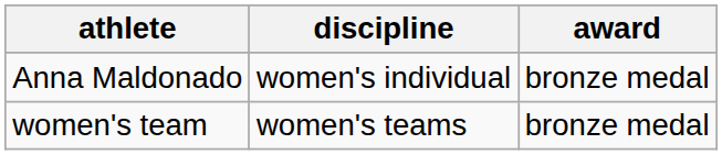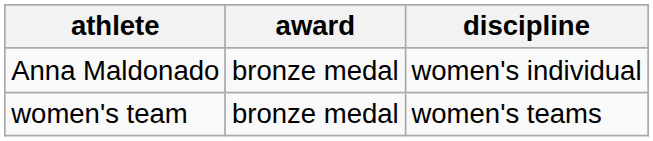columns swapped: discipline <-> award
